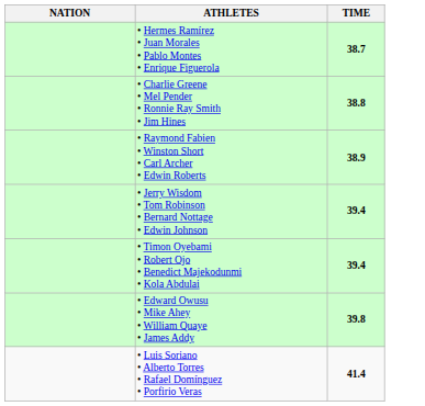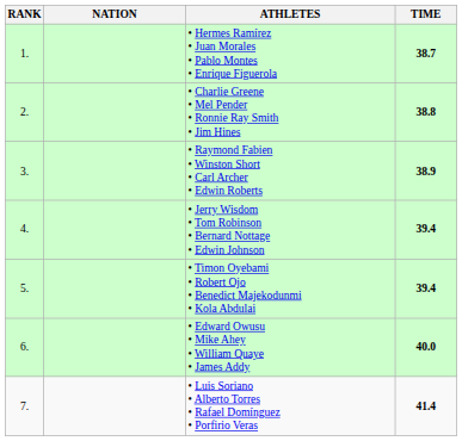+ column: RANK | 1. | 2. | 3. | 4. | 5. | 6. | 7.
• Edward Owusu • Mike Ahey • William Quaye • James Addy | TIME: 39.8 -> 40.0
